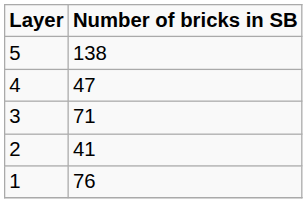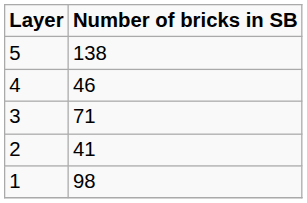4 | Number of bricks in SB: 47 -> 46
1 | Number of bricks in SB: 76 -> 98
